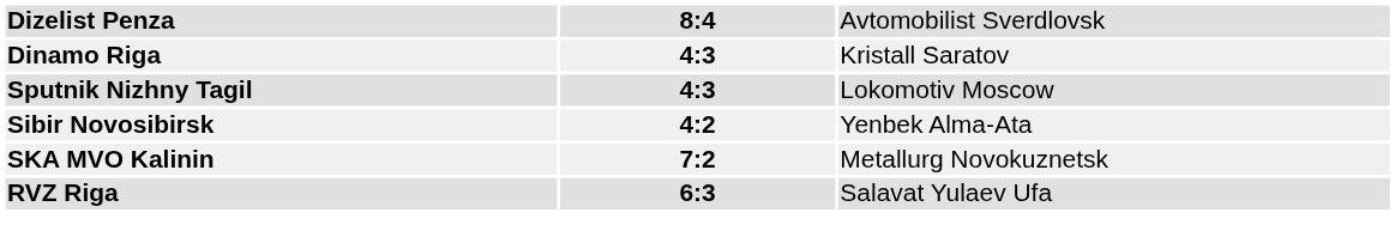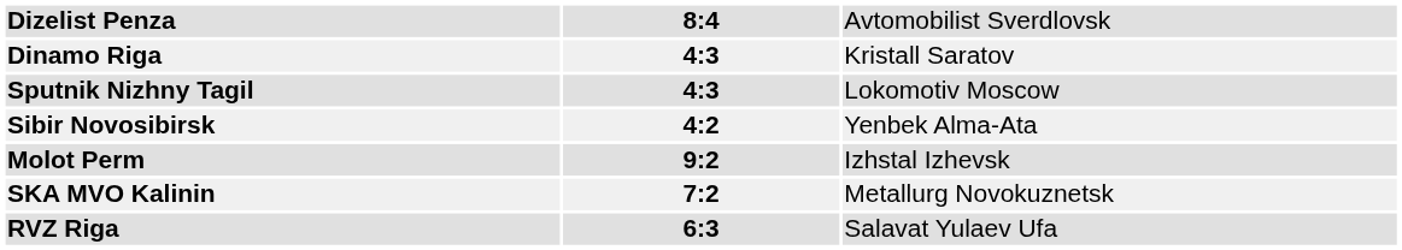+ row: Molot Perm | 9:2 | Izhstal Izhevsk
